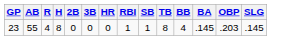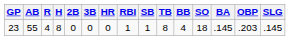+ column: SO | 18
